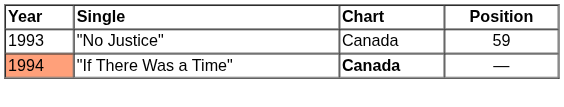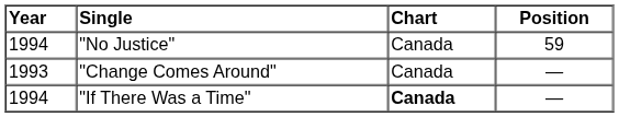"No Justice" | Year: 1993 -> 1994
+ row: 1993 | "Change Comes Around" | Canada | —
"If There Was a Time" | Year: lightsalmon background -> no background
